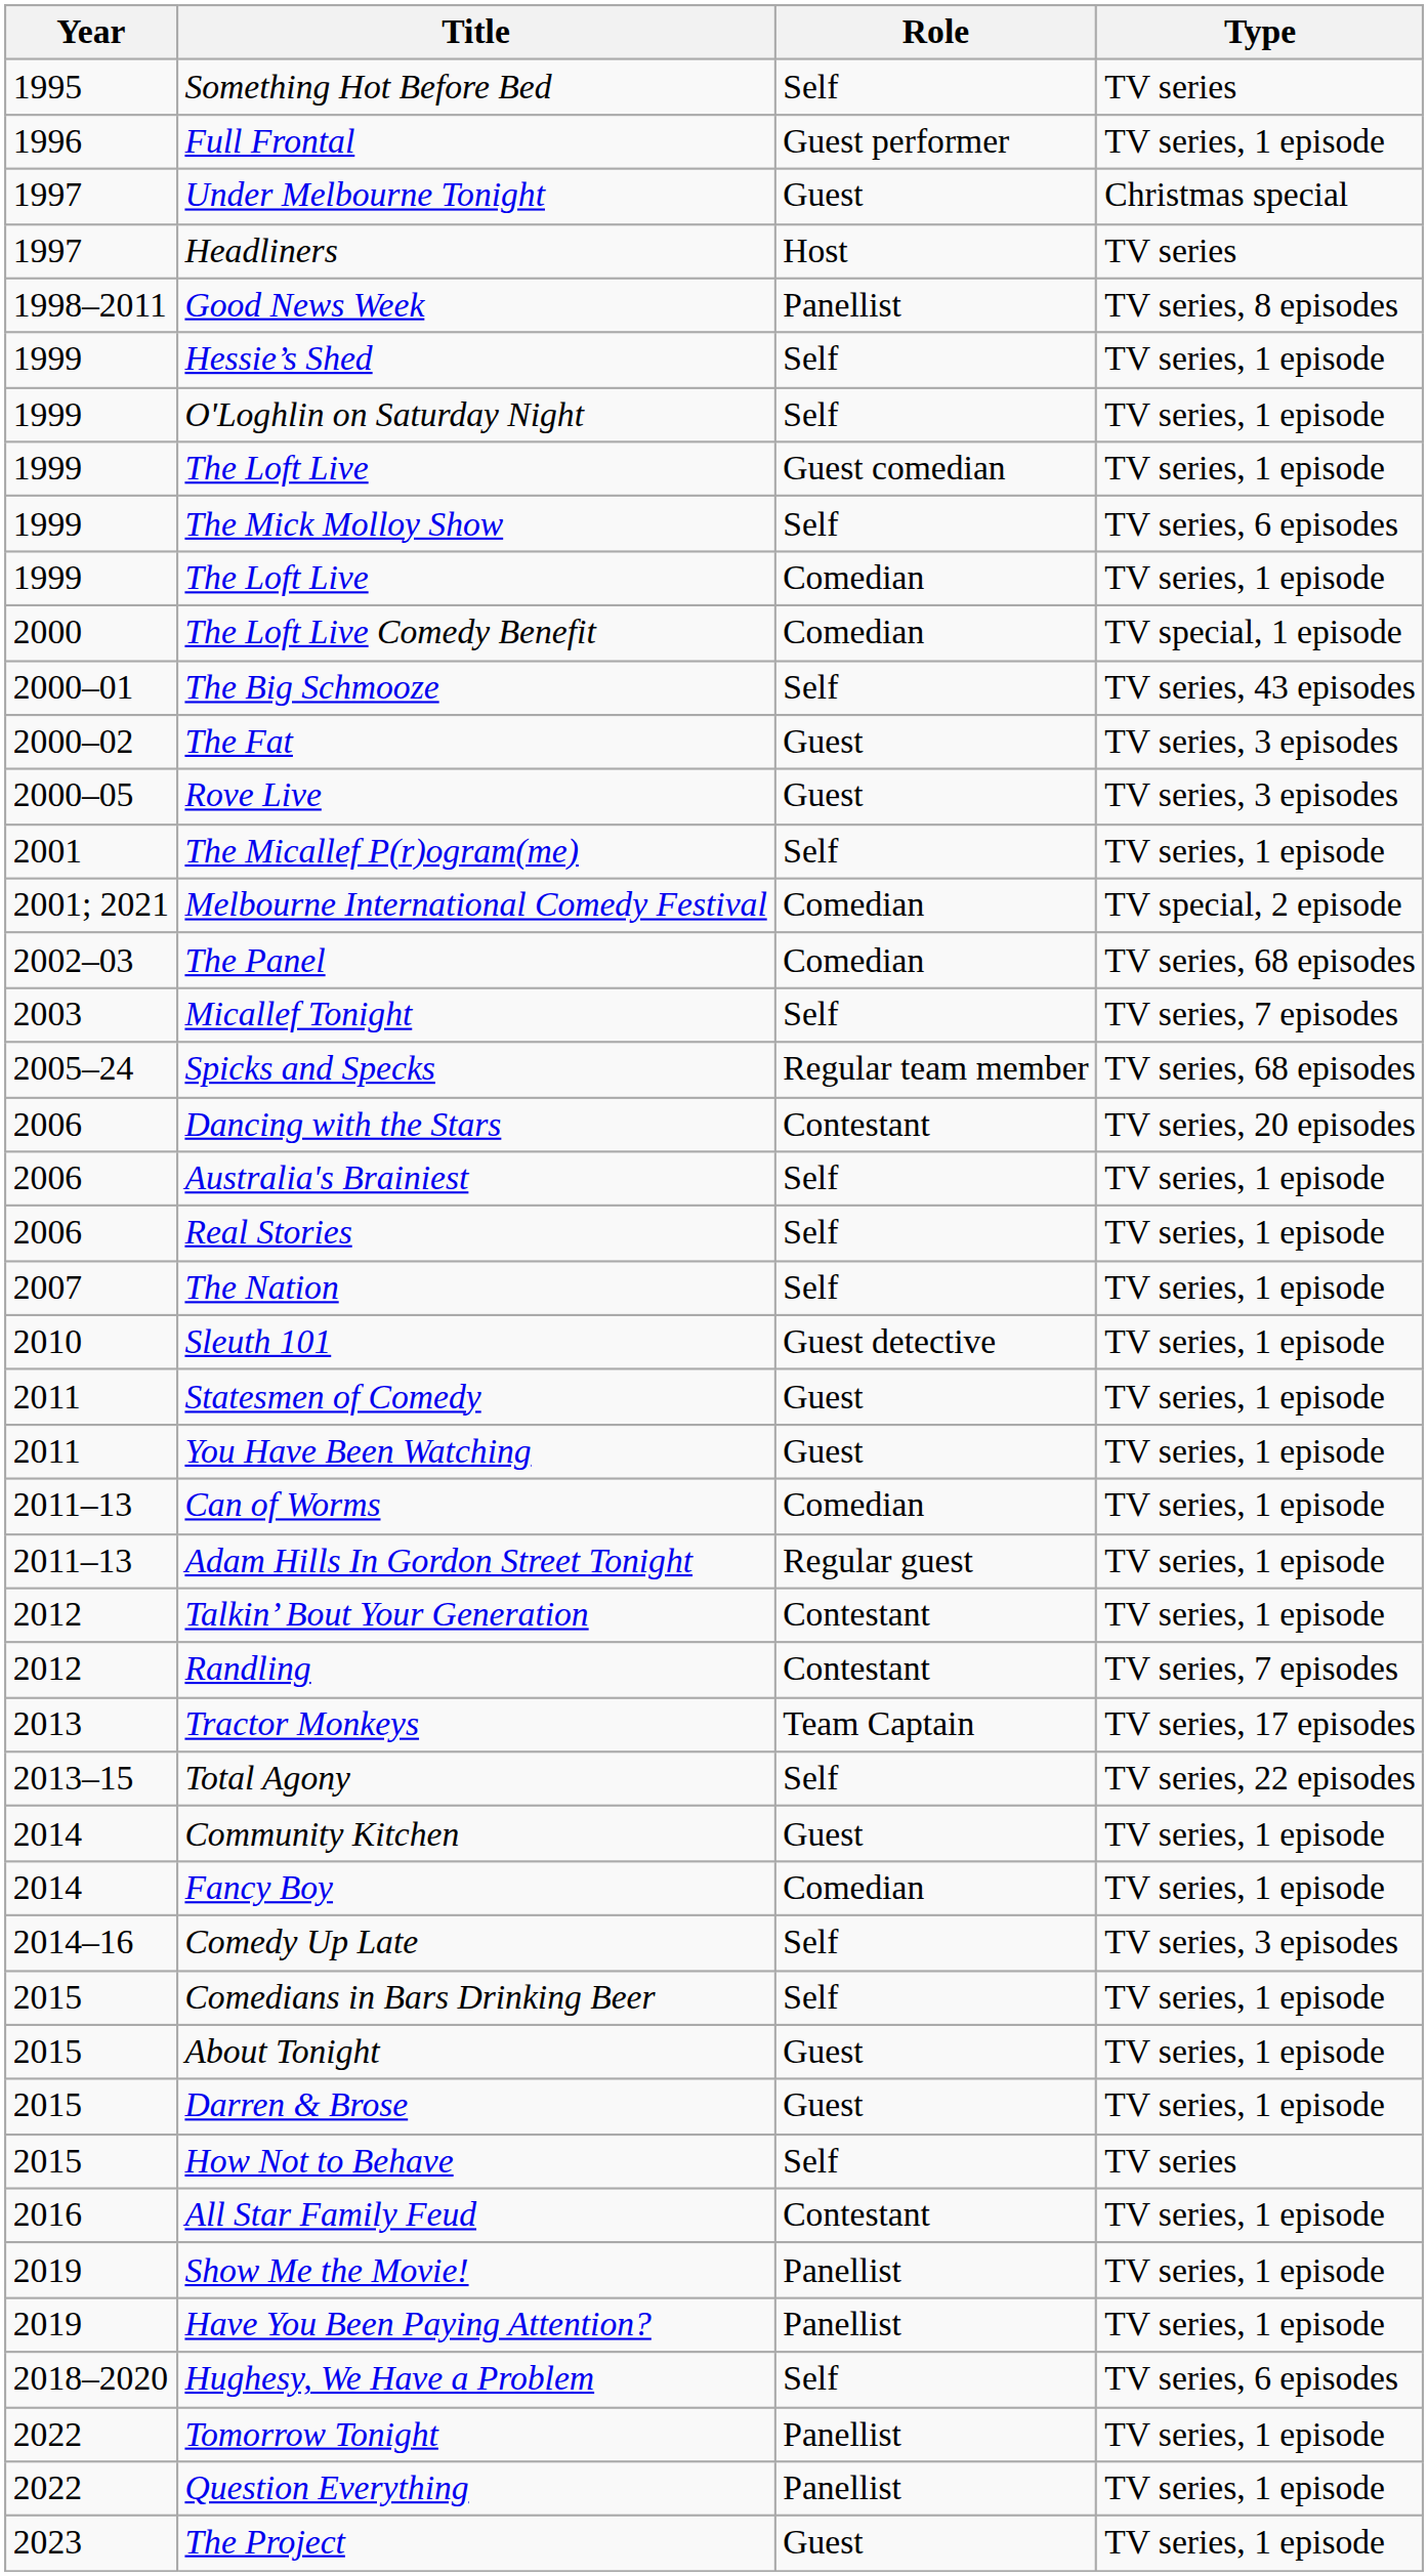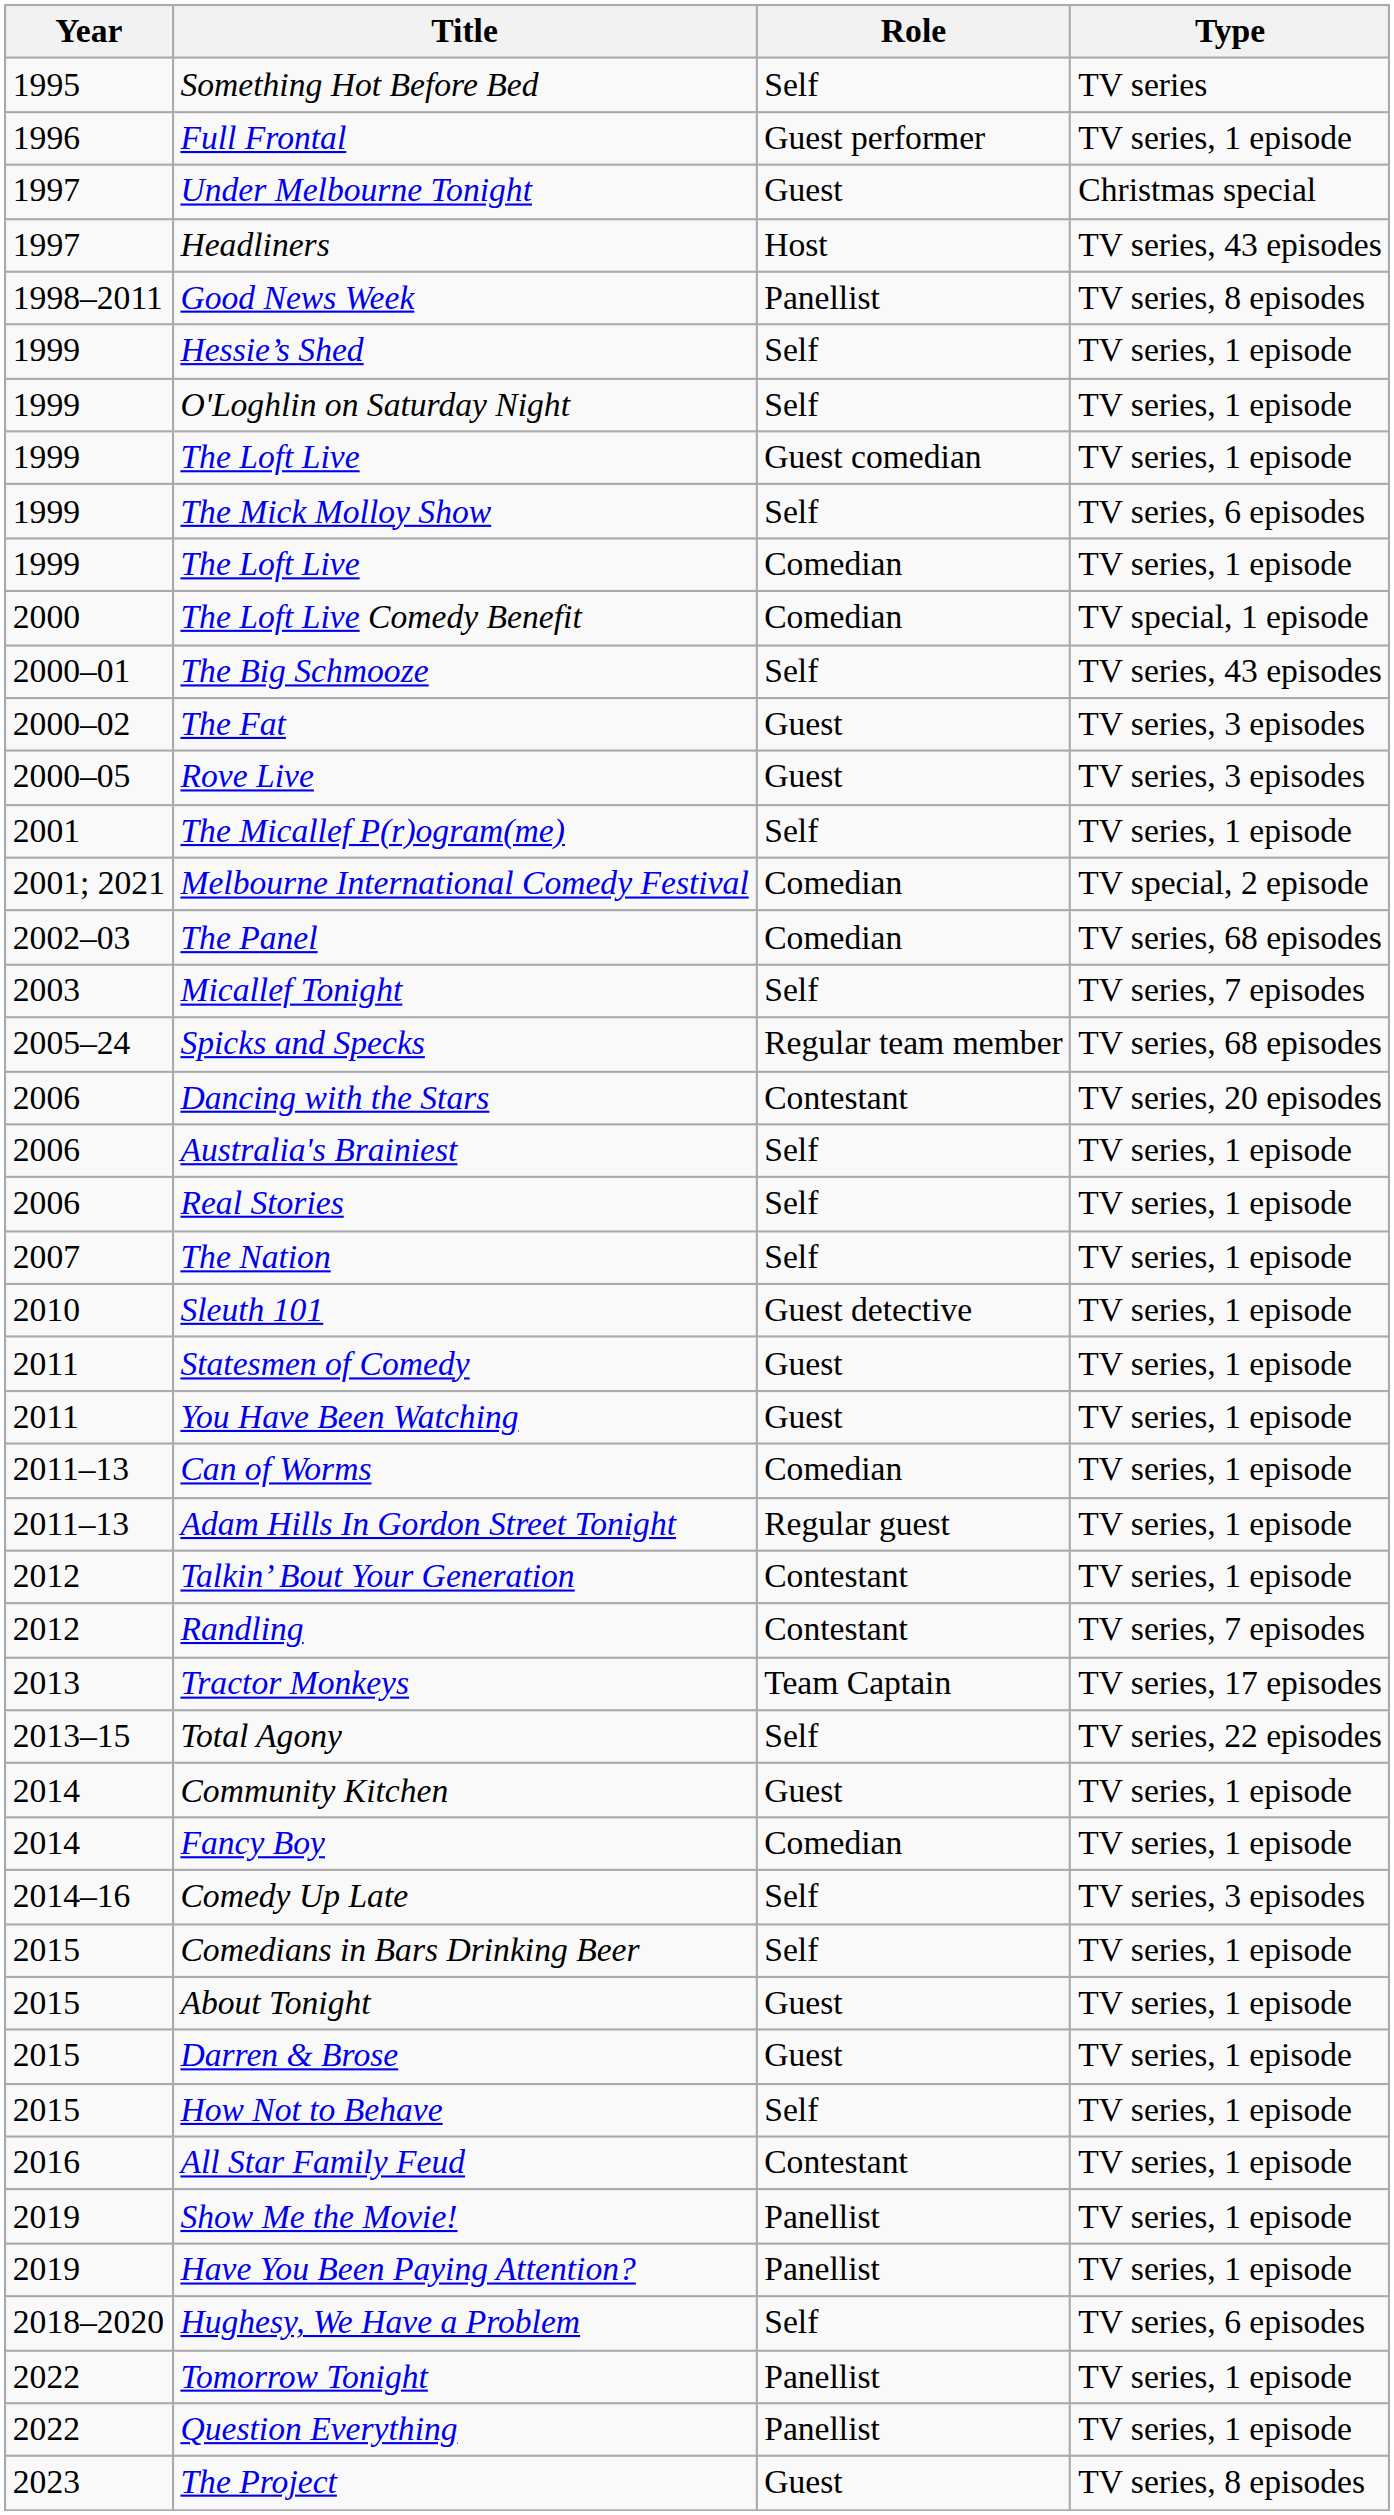Headliners | Type: TV series -> TV series, 43 episodes
How Not to Behave | Type: TV series -> TV series, 1 episode
The Project | Type: TV series, 1 episode -> TV series, 8 episodes
